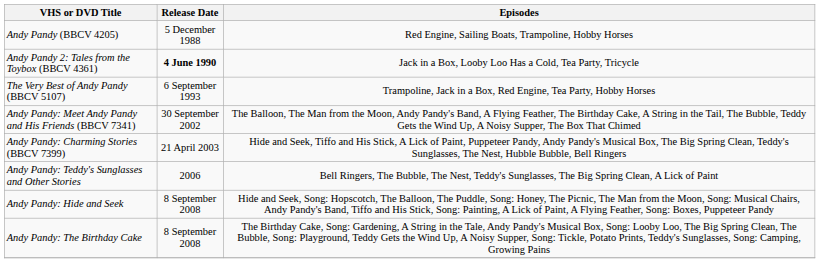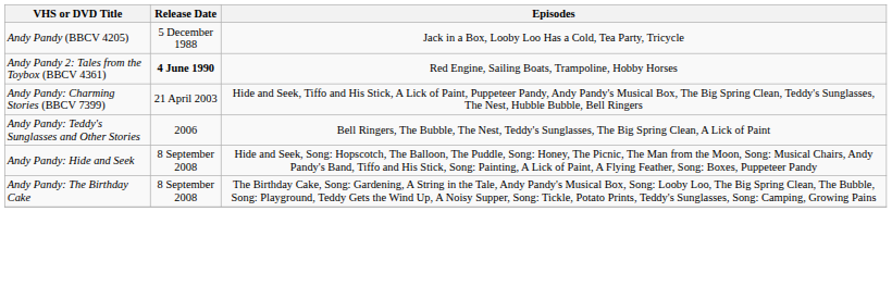Andy Pandy (BBCV 4205) | Episodes: Red Engine, Sailing Boats, Trampoline, Hobby Horses -> Jack in a Box, Looby Loo Has a Cold, Tea Party, Tricycle
Andy Pandy 2: Tales from the Toybox (BBCV 4361) | Episodes: Jack in a Box, Looby Loo Has a Cold, Tea Party, Tricycle -> Red Engine, Sailing Boats, Trampoline, Hobby Horses
- row: The Very Best of Andy Pandy (BBCV 5107) | 6 September 1993 | Trampoline, Jack in a Box, Red Engine, Tea Party, Hobby Horses
- row: Andy Pandy: Meet Andy Pandy and His Friends (BBCV 7341) | 30 September 2002 | The Balloon, The Man from the Moon, Andy Pandy's Band, A Flying Feather, The Birthday Cake, A String in the Tail, The Bubble, Teddy Gets the Wind Up, A Noisy Supper, The Box That Chimed
